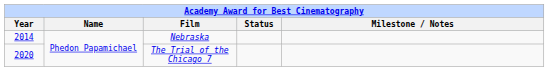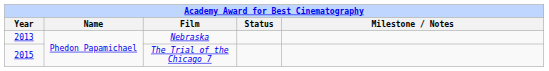Nebraska | Year: 2014 -> 2013
The Trial of the Chicago 7 | Year: 2020 -> 2015
